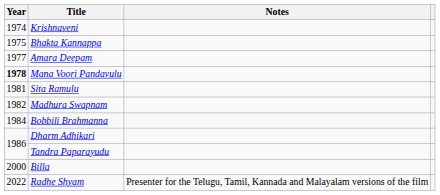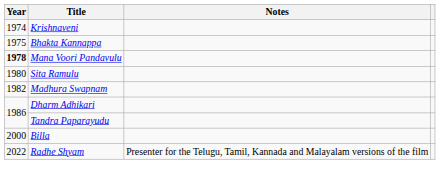- row: 1977 | Amara Deepam
Sita Ramulu | Year: 1981 -> 1980
- row: 1984 | Bobbili Brahmanna
